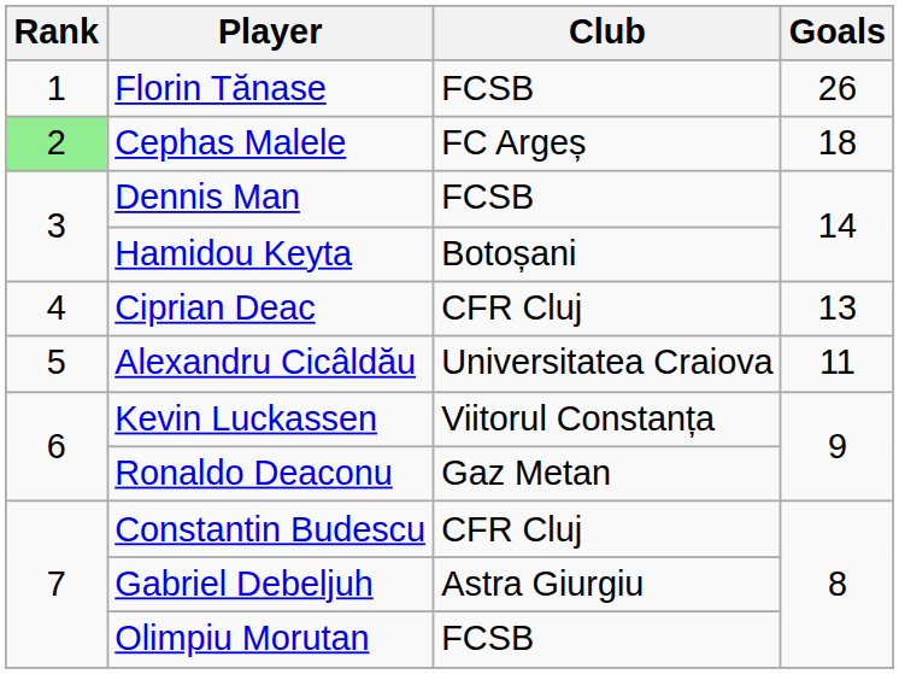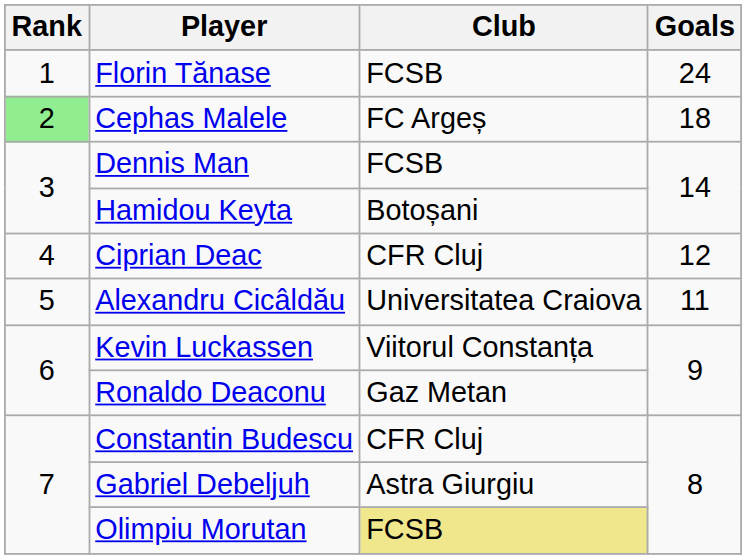Florin Tănase | Goals: 26 -> 24
Ciprian Deac | Goals: 13 -> 12
Olimpiu Morutan | Club: no background -> khaki background
